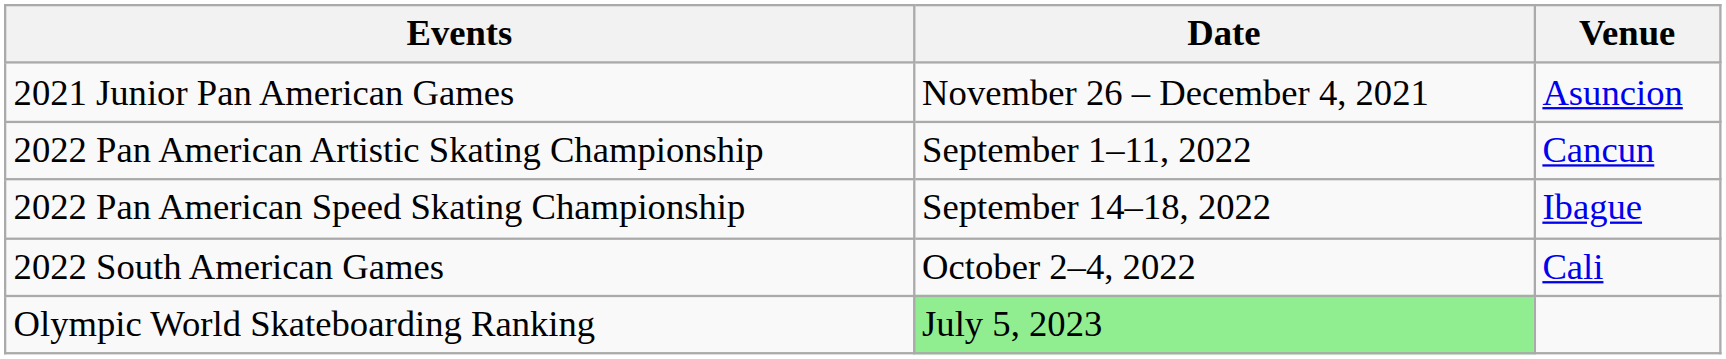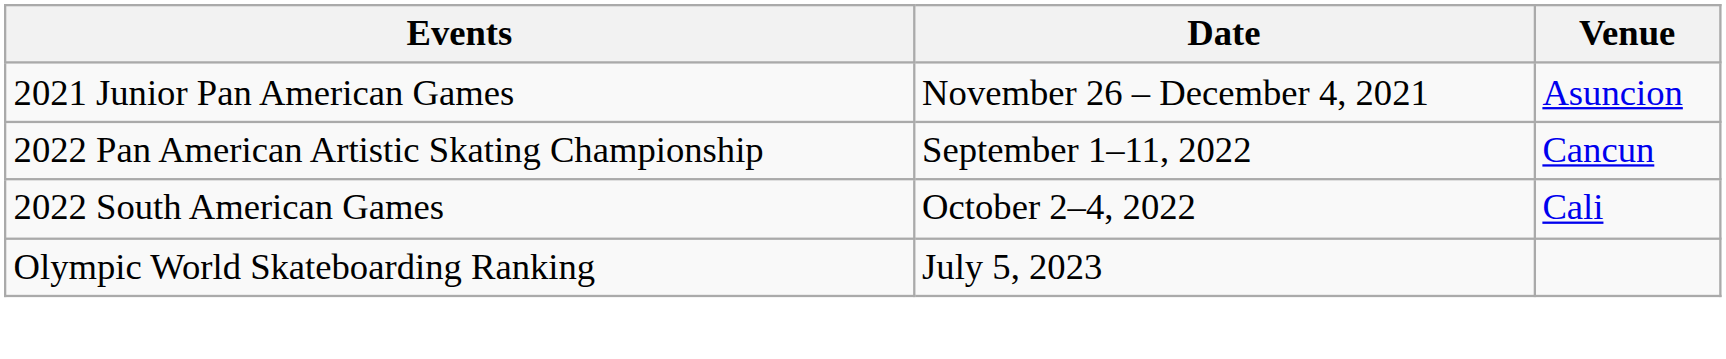- row: 2022 Pan American Speed Skating Championship | September 14–18, 2022 | Ibague
Olympic World Skateboarding Ranking | Date: lightgreen background -> no background
